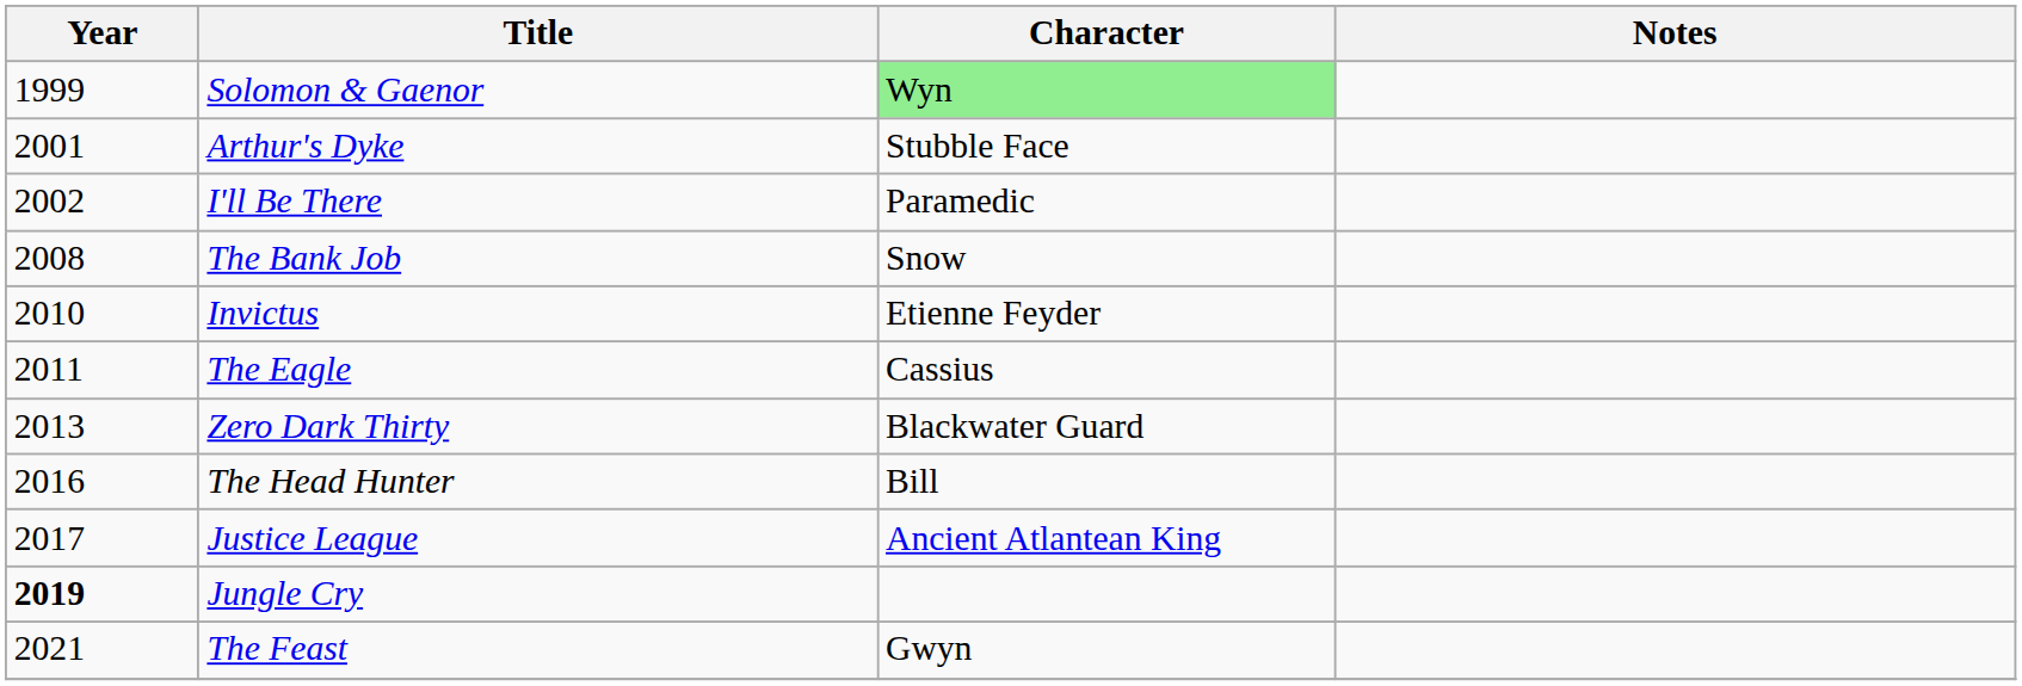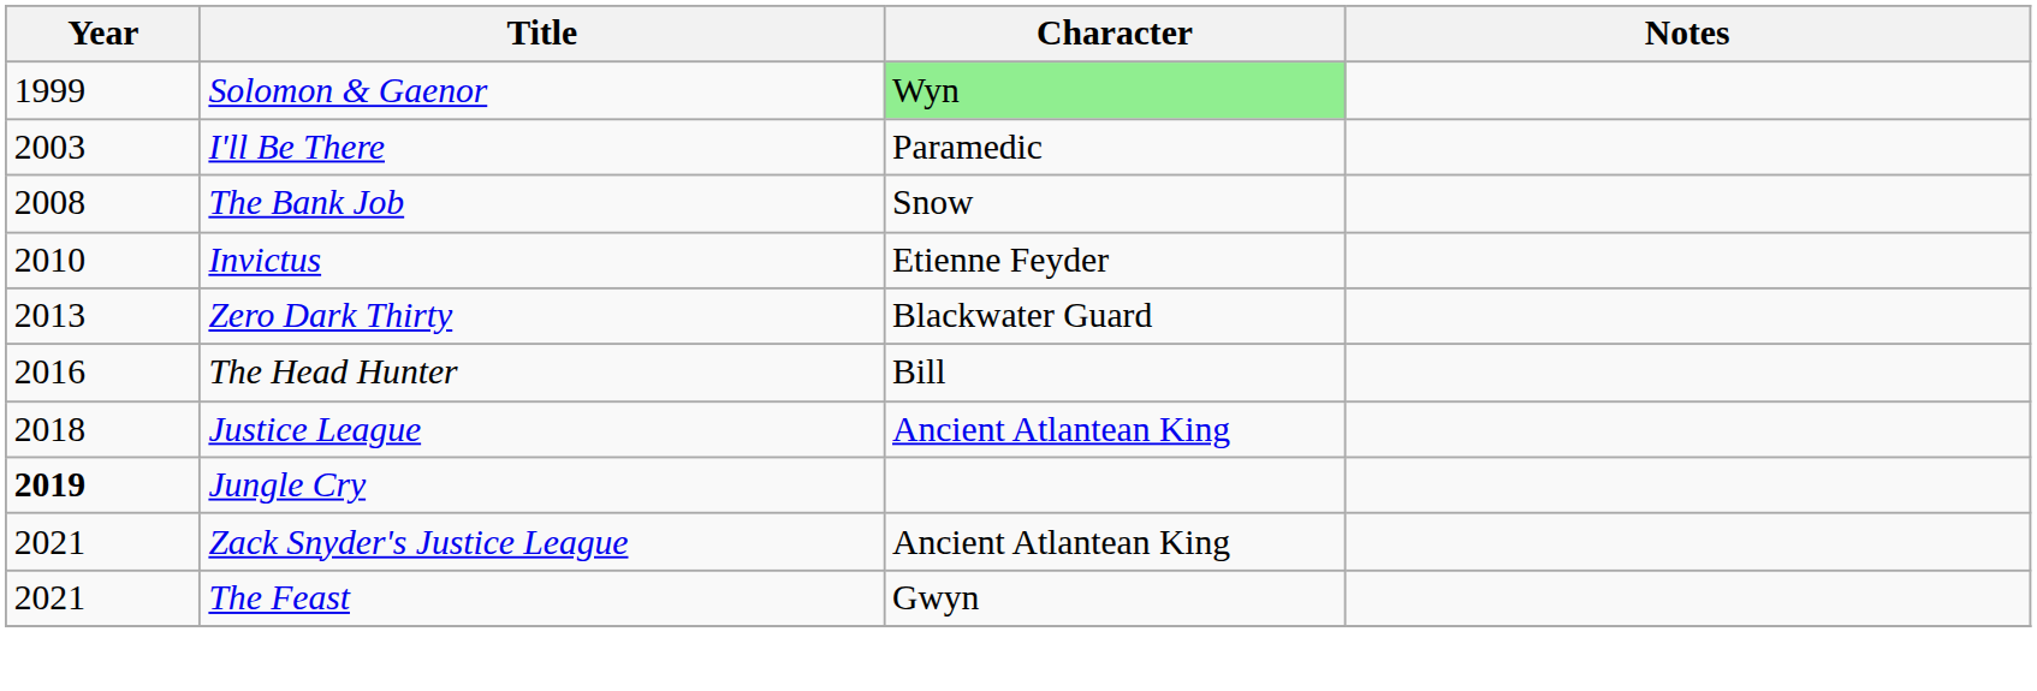- row: 2001 | Arthur's Dyke | Stubble Face
I'll Be There | Year: 2002 -> 2003
- row: 2011 | The Eagle | Cassius
Justice League | Year: 2017 -> 2018
+ row: 2021 | Zack Snyder's Justice League | Ancient Atlantean King
